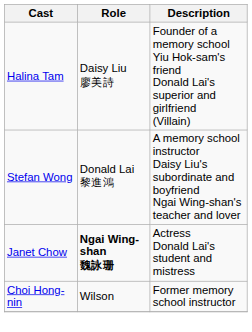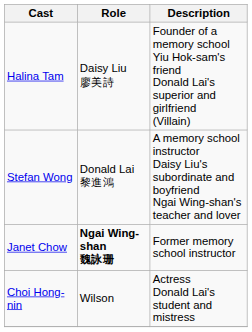Janet Chow | Description: Actress Donald Lai's student and mistress -> Former memory school instructor
Choi Hong-nin | Description: Former memory school instructor -> Actress Donald Lai's student and mistress
